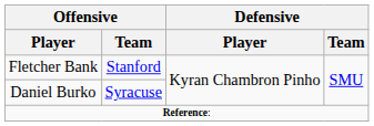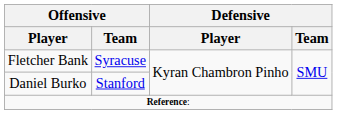Fletcher Bank | Offensive / Team: Stanford -> Syracuse
Daniel Burko | Offensive / Team: Syracuse -> Stanford
